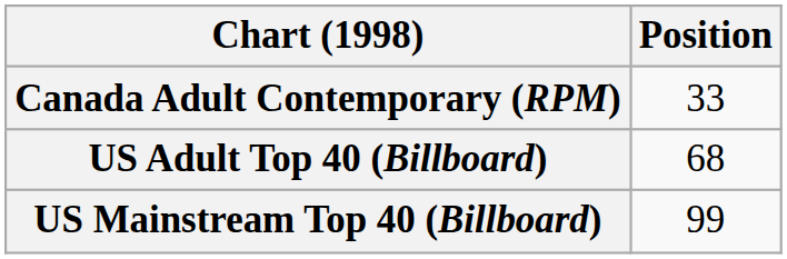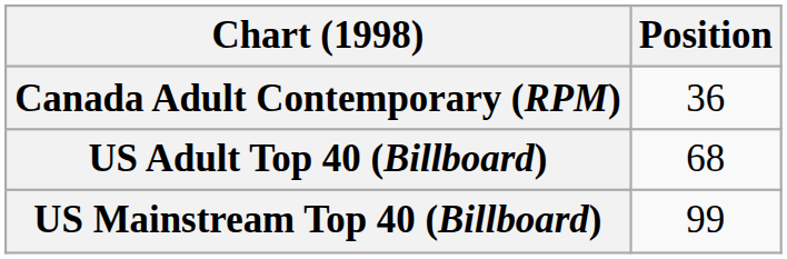Canada Adult Contemporary (RPM) | Position: 33 -> 36
